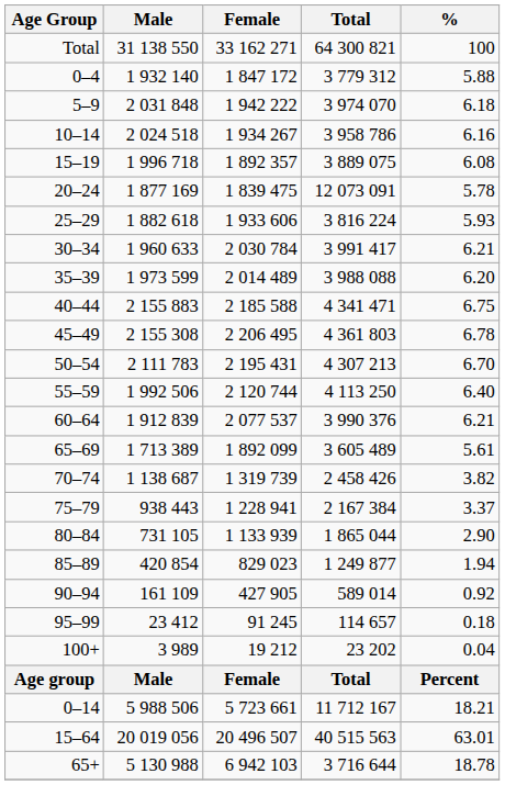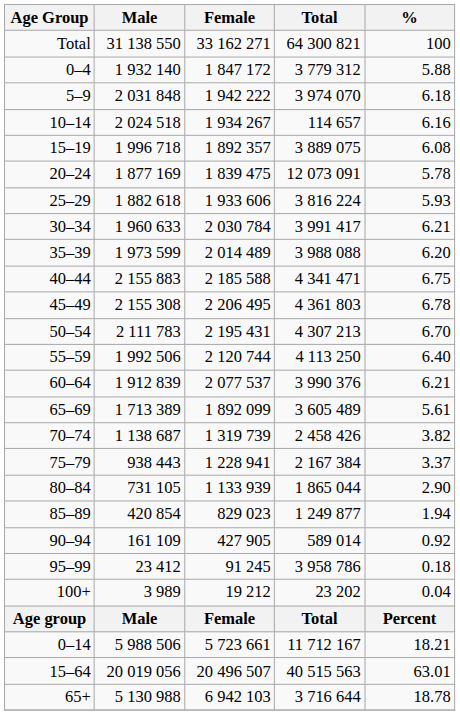10–14 | Total: 3 958 786 -> 114 657
95–99 | Total: 114 657 -> 3 958 786
